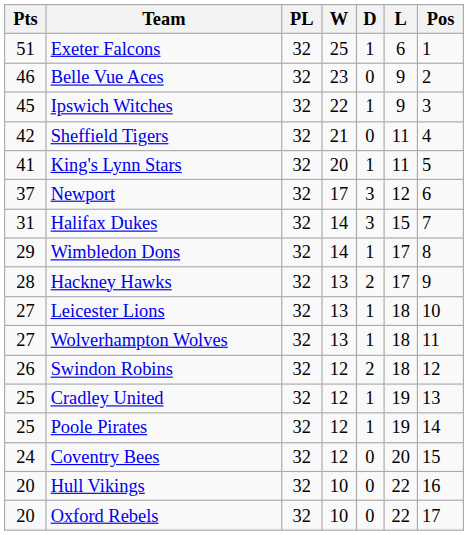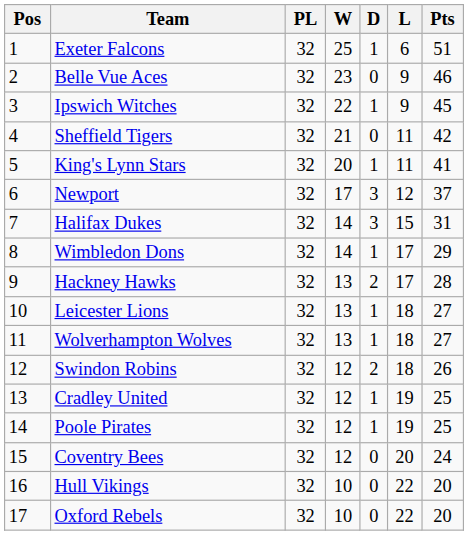columns swapped: Pos <-> Pts
